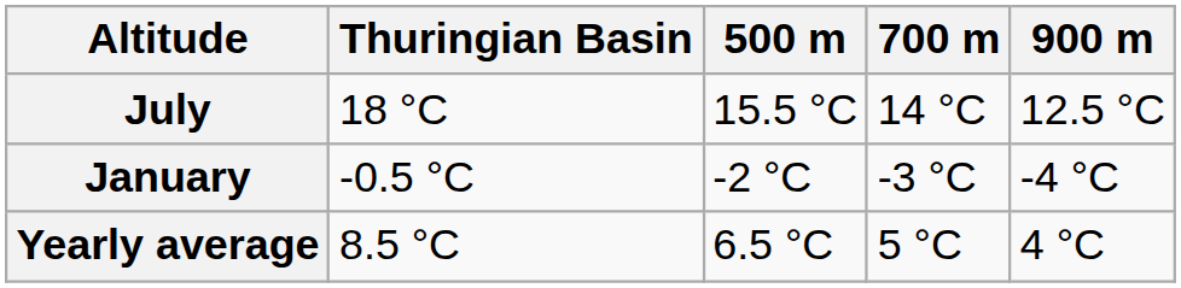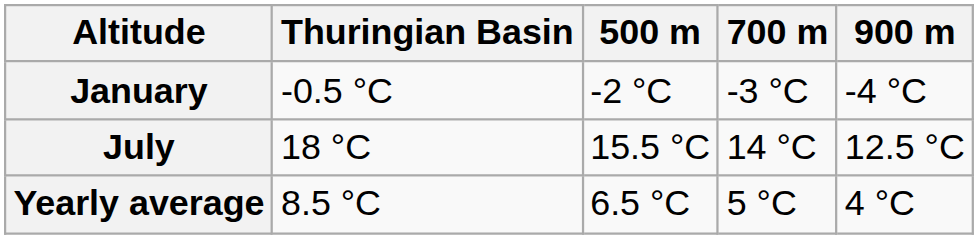rows swapped: July <-> January
